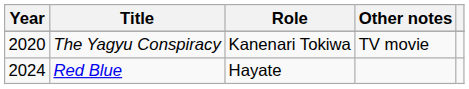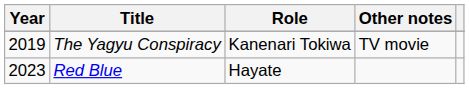The Yagyu Conspiracy | Year: 2020 -> 2019
Red Blue | Year: 2024 -> 2023
